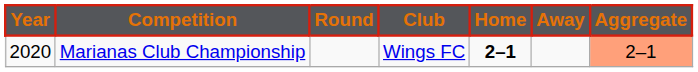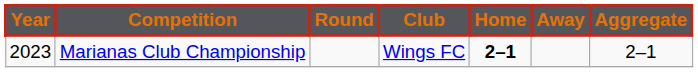Marianas Club Championship | Year: 2020 -> 2023
Marianas Club Championship | Aggregate: lightsalmon background -> no background
